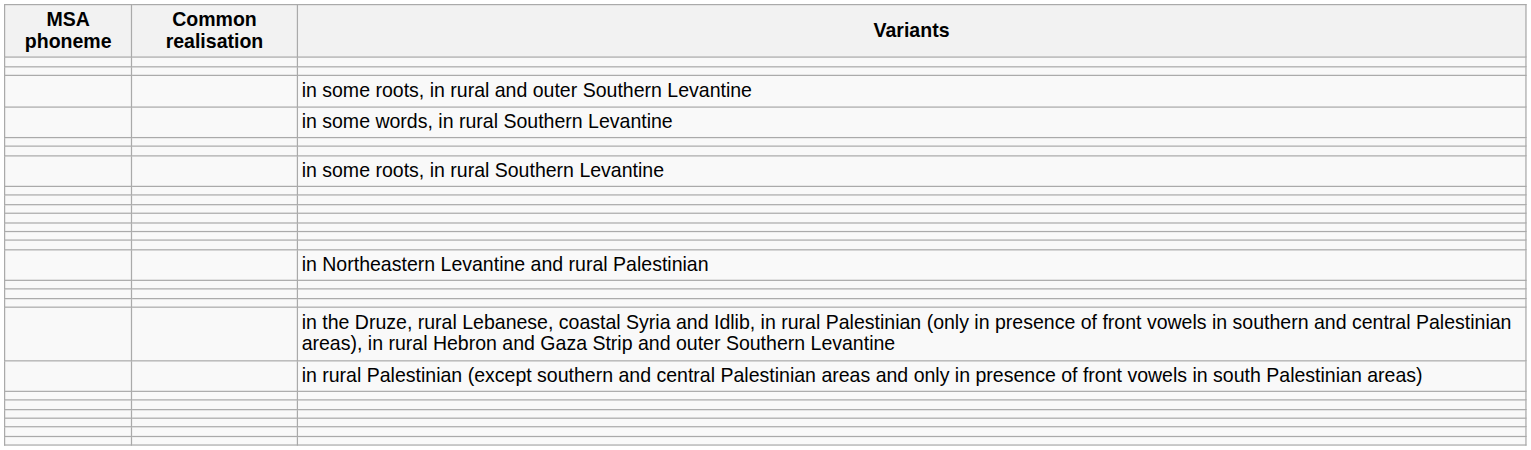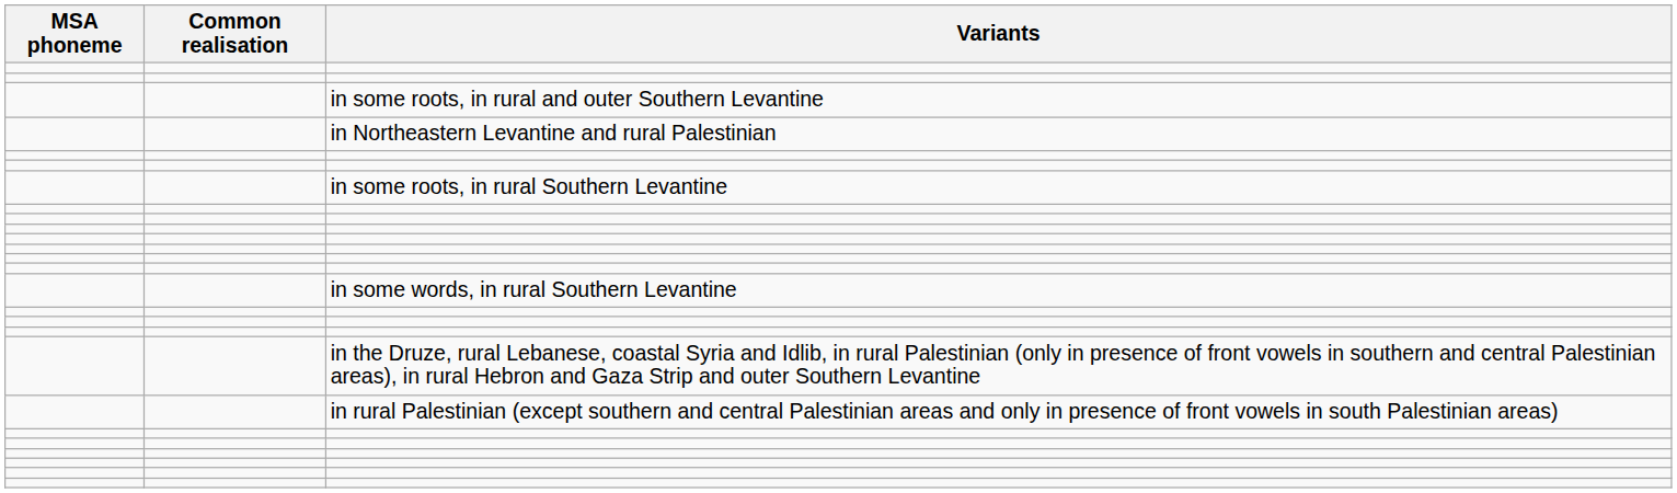rows swapped: in Northeastern Levantine and rural Palestinian <-> in some words, in rural Southern Levantine
